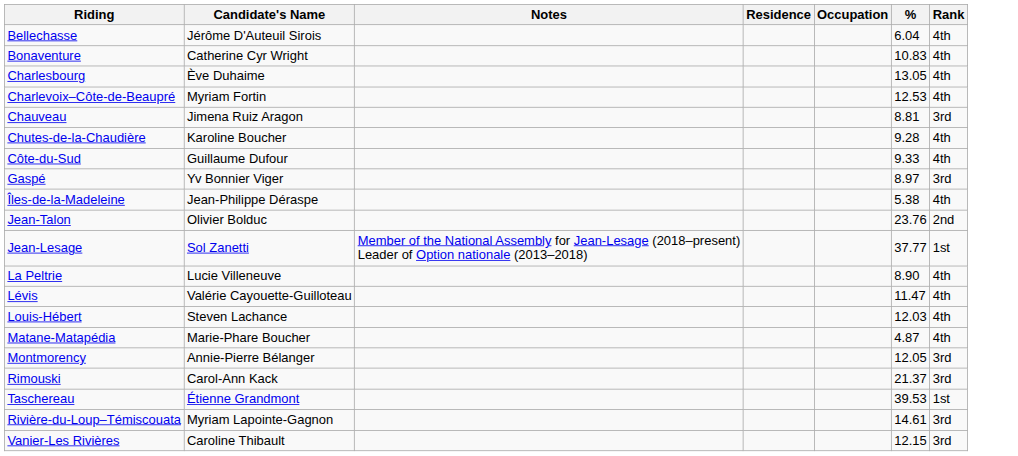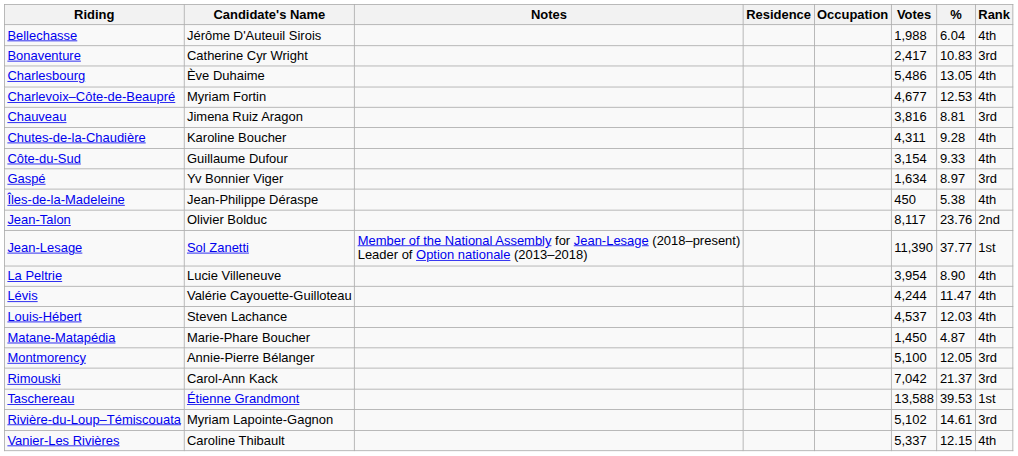+ column: Votes | 1,988 | 2,417 | 5,486 | 4,677 | 3,816 | 4,311 | 3,154 | 1,634 | 450 | 8,117 | 11,390 | 3,954 | 4,244 | 4,537 | 1,450 | 5,100 | 7,042 | 13,588 | 5,102 | 5,337
Bonaventure | Rank: 4th -> 3rd
Vanier-Les Rivières | Rank: 3rd -> 4th
